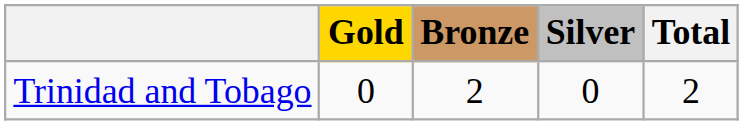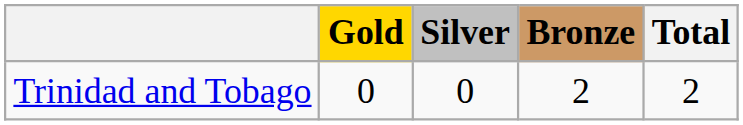columns swapped: Silver <-> Bronze
